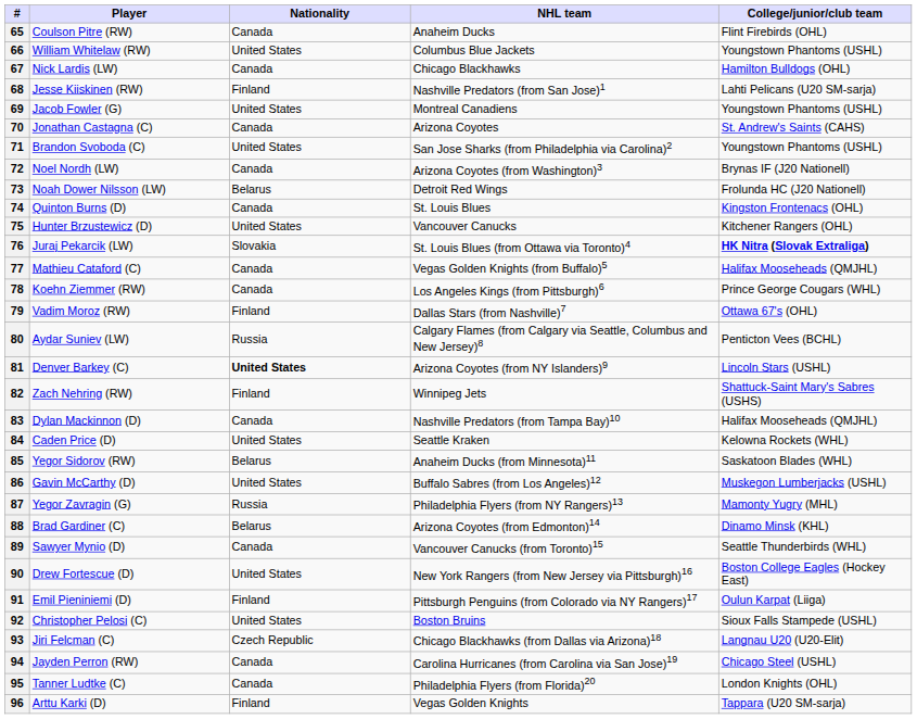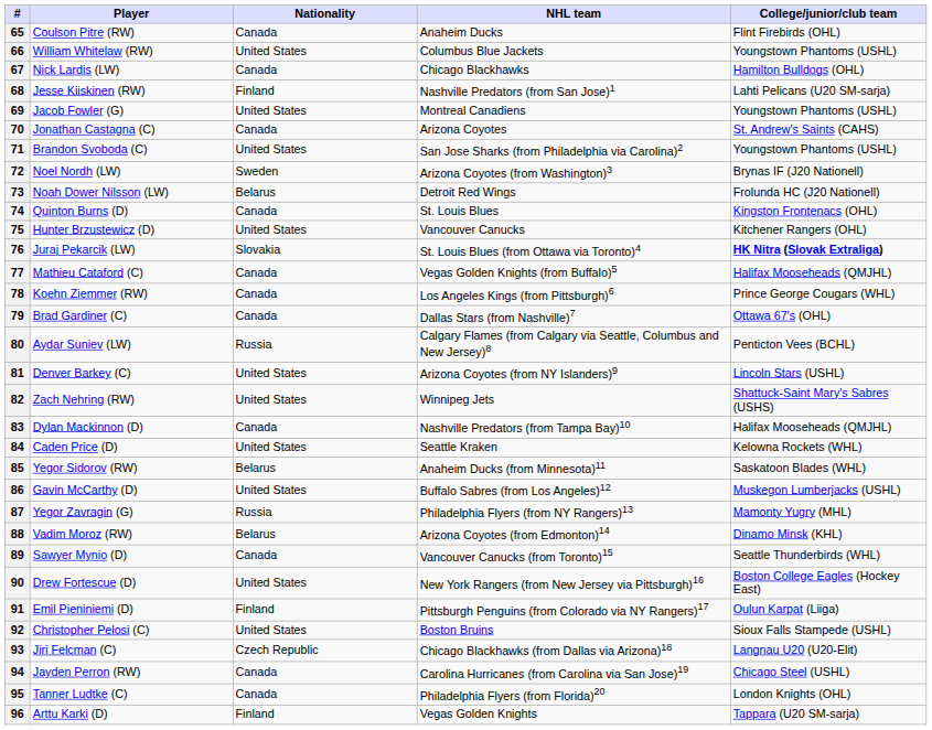72 | Nationality: Canada -> Sweden
79 | Player: Vadim Moroz (RW) -> Brad Gardiner (C)
79 | Nationality: Finland -> Canada
81 | Nationality: bold -> normal
82 | Nationality: Finland -> United States
88 | Player: Brad Gardiner (C) -> Vadim Moroz (RW)
